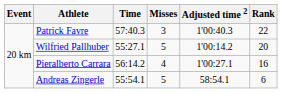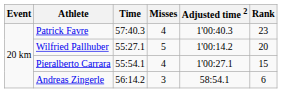Patrick Favre | Misses: 3 -> 4
Patrick Favre | Rank: 22 -> 23
Pieralberto Carrara | Time: 56:14.2 -> 55:54.1
Pieralberto Carrara | Rank: 16 -> 15
Andreas Zingerle | Time: 55:54.1 -> 56:14.2
Andreas Zingerle | Misses: 5 -> 3
